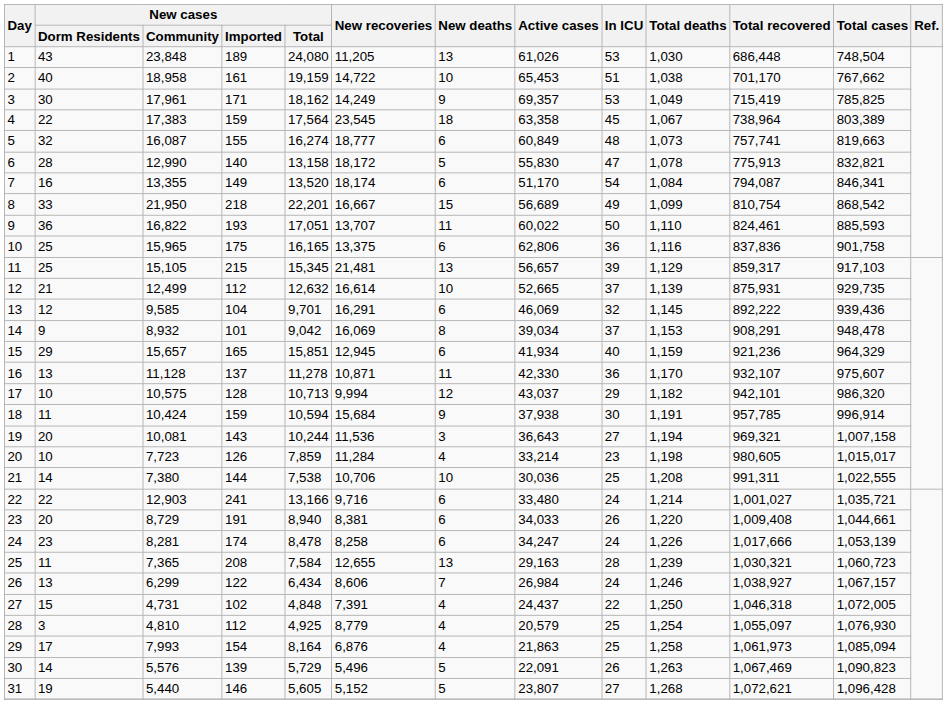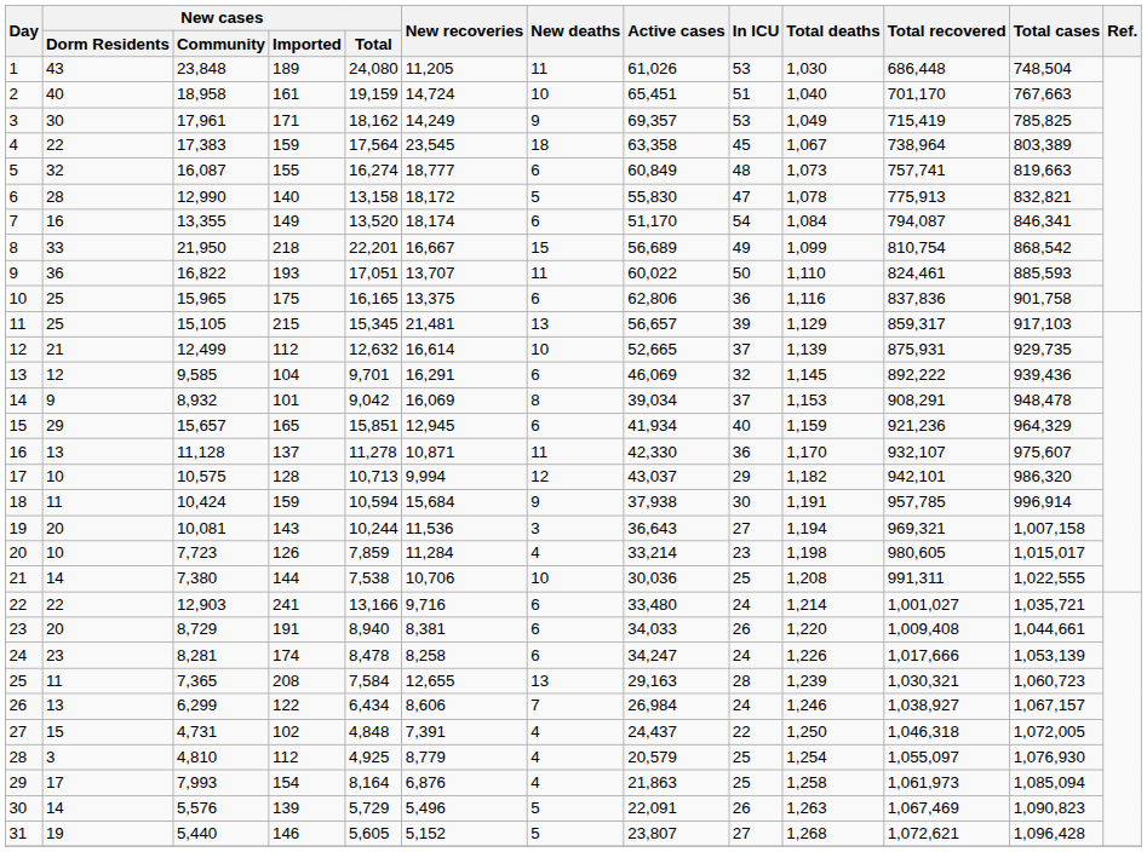1 | New deaths: 13 -> 11
2 | New recoveries: 14,722 -> 14,724
2 | Active cases: 65,453 -> 65,451
2 | Total deaths: 1,038 -> 1,040
2 | Total cases: 767,662 -> 767,663
